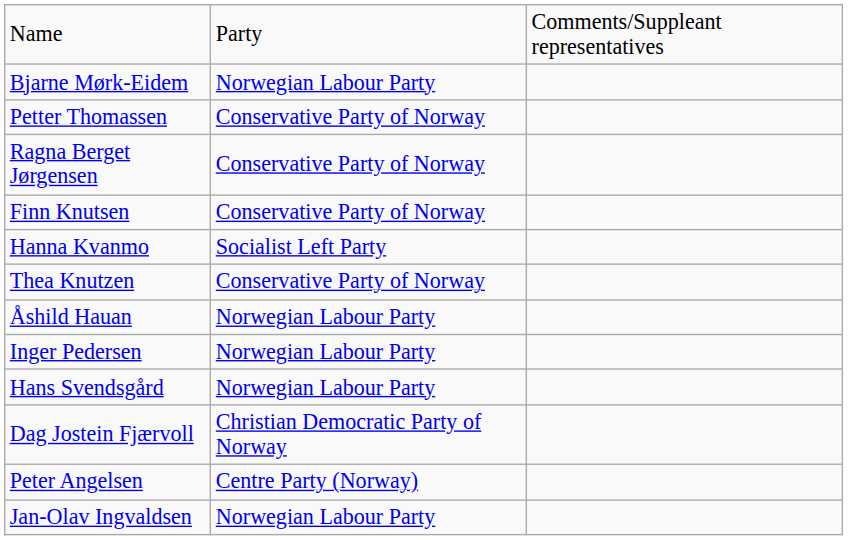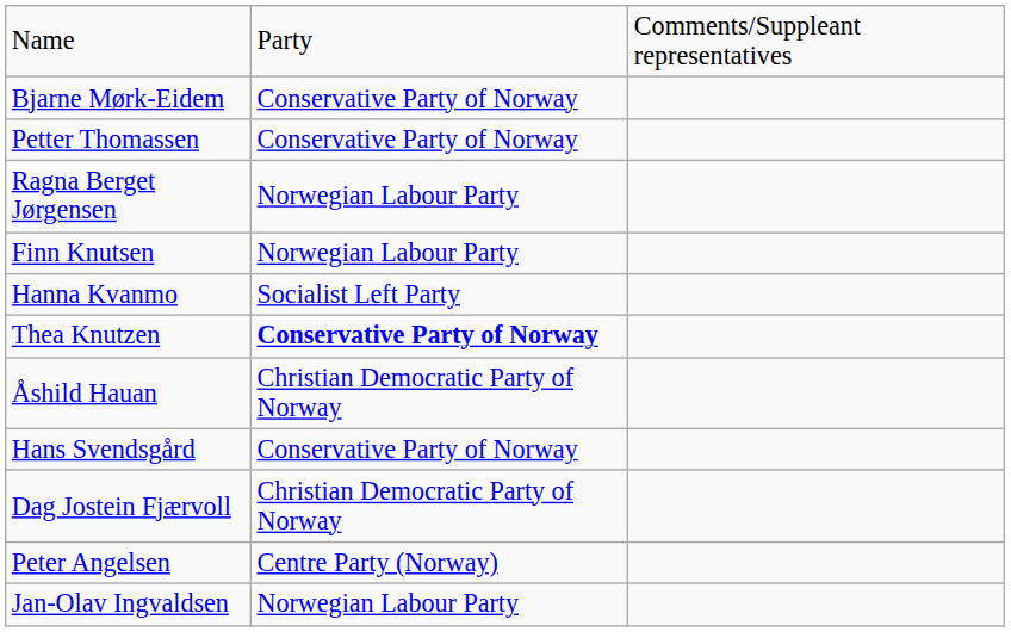Bjarne Mørk-Eidem | column 2: Norwegian Labour Party -> Conservative Party of Norway
Ragna Berget Jørgensen | column 2: Conservative Party of Norway -> Norwegian Labour Party
Finn Knutsen | column 2: Conservative Party of Norway -> Norwegian Labour Party
Thea Knutzen | column 2: normal -> bold
Åshild Hauan | column 2: Norwegian Labour Party -> Christian Democratic Party of Norway
- row: Inger Pedersen | Norwegian Labour Party
Hans Svendsgård | column 2: Norwegian Labour Party -> Conservative Party of Norway
